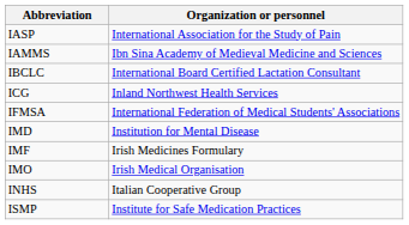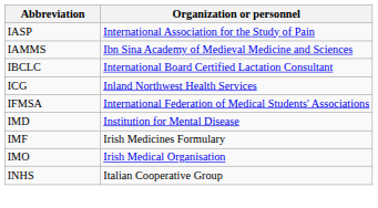- row: ISMP | Institute for Safe Medication Practices
